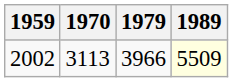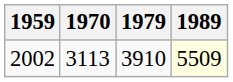2002 | 1979: 3966 -> 3910
